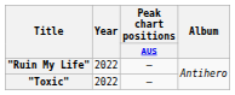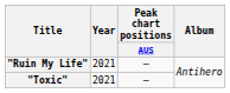"Ruin My Life" | Year: 2022 -> 2021
"Toxic" | Year: 2022 -> 2021
